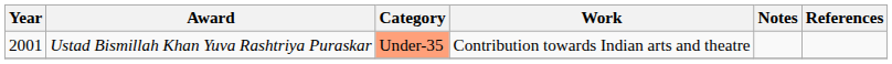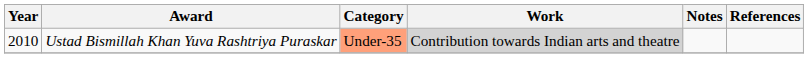Ustad Bismillah Khan Yuva Rashtriya Puraskar | Year: 2001 -> 2010
Ustad Bismillah Khan Yuva Rashtriya Puraskar | Work: no background -> lightgrey background
